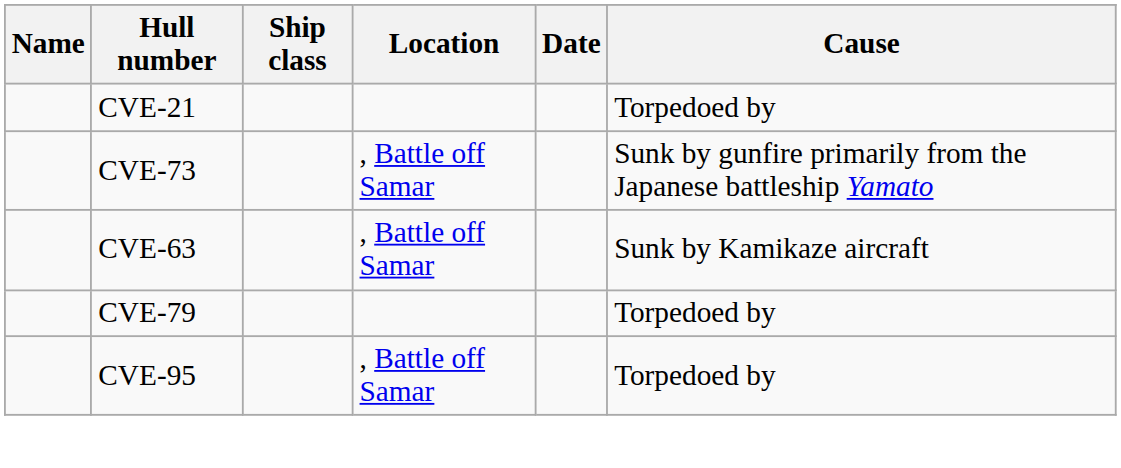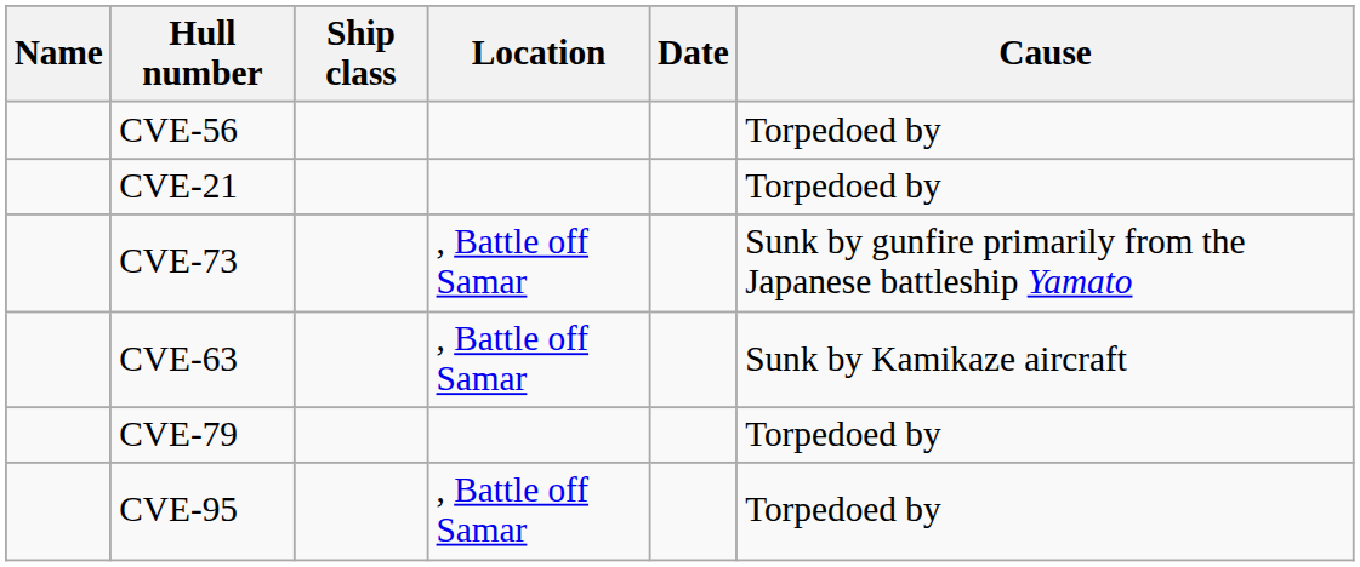+ row: CVE-56 | Torpedoed by
